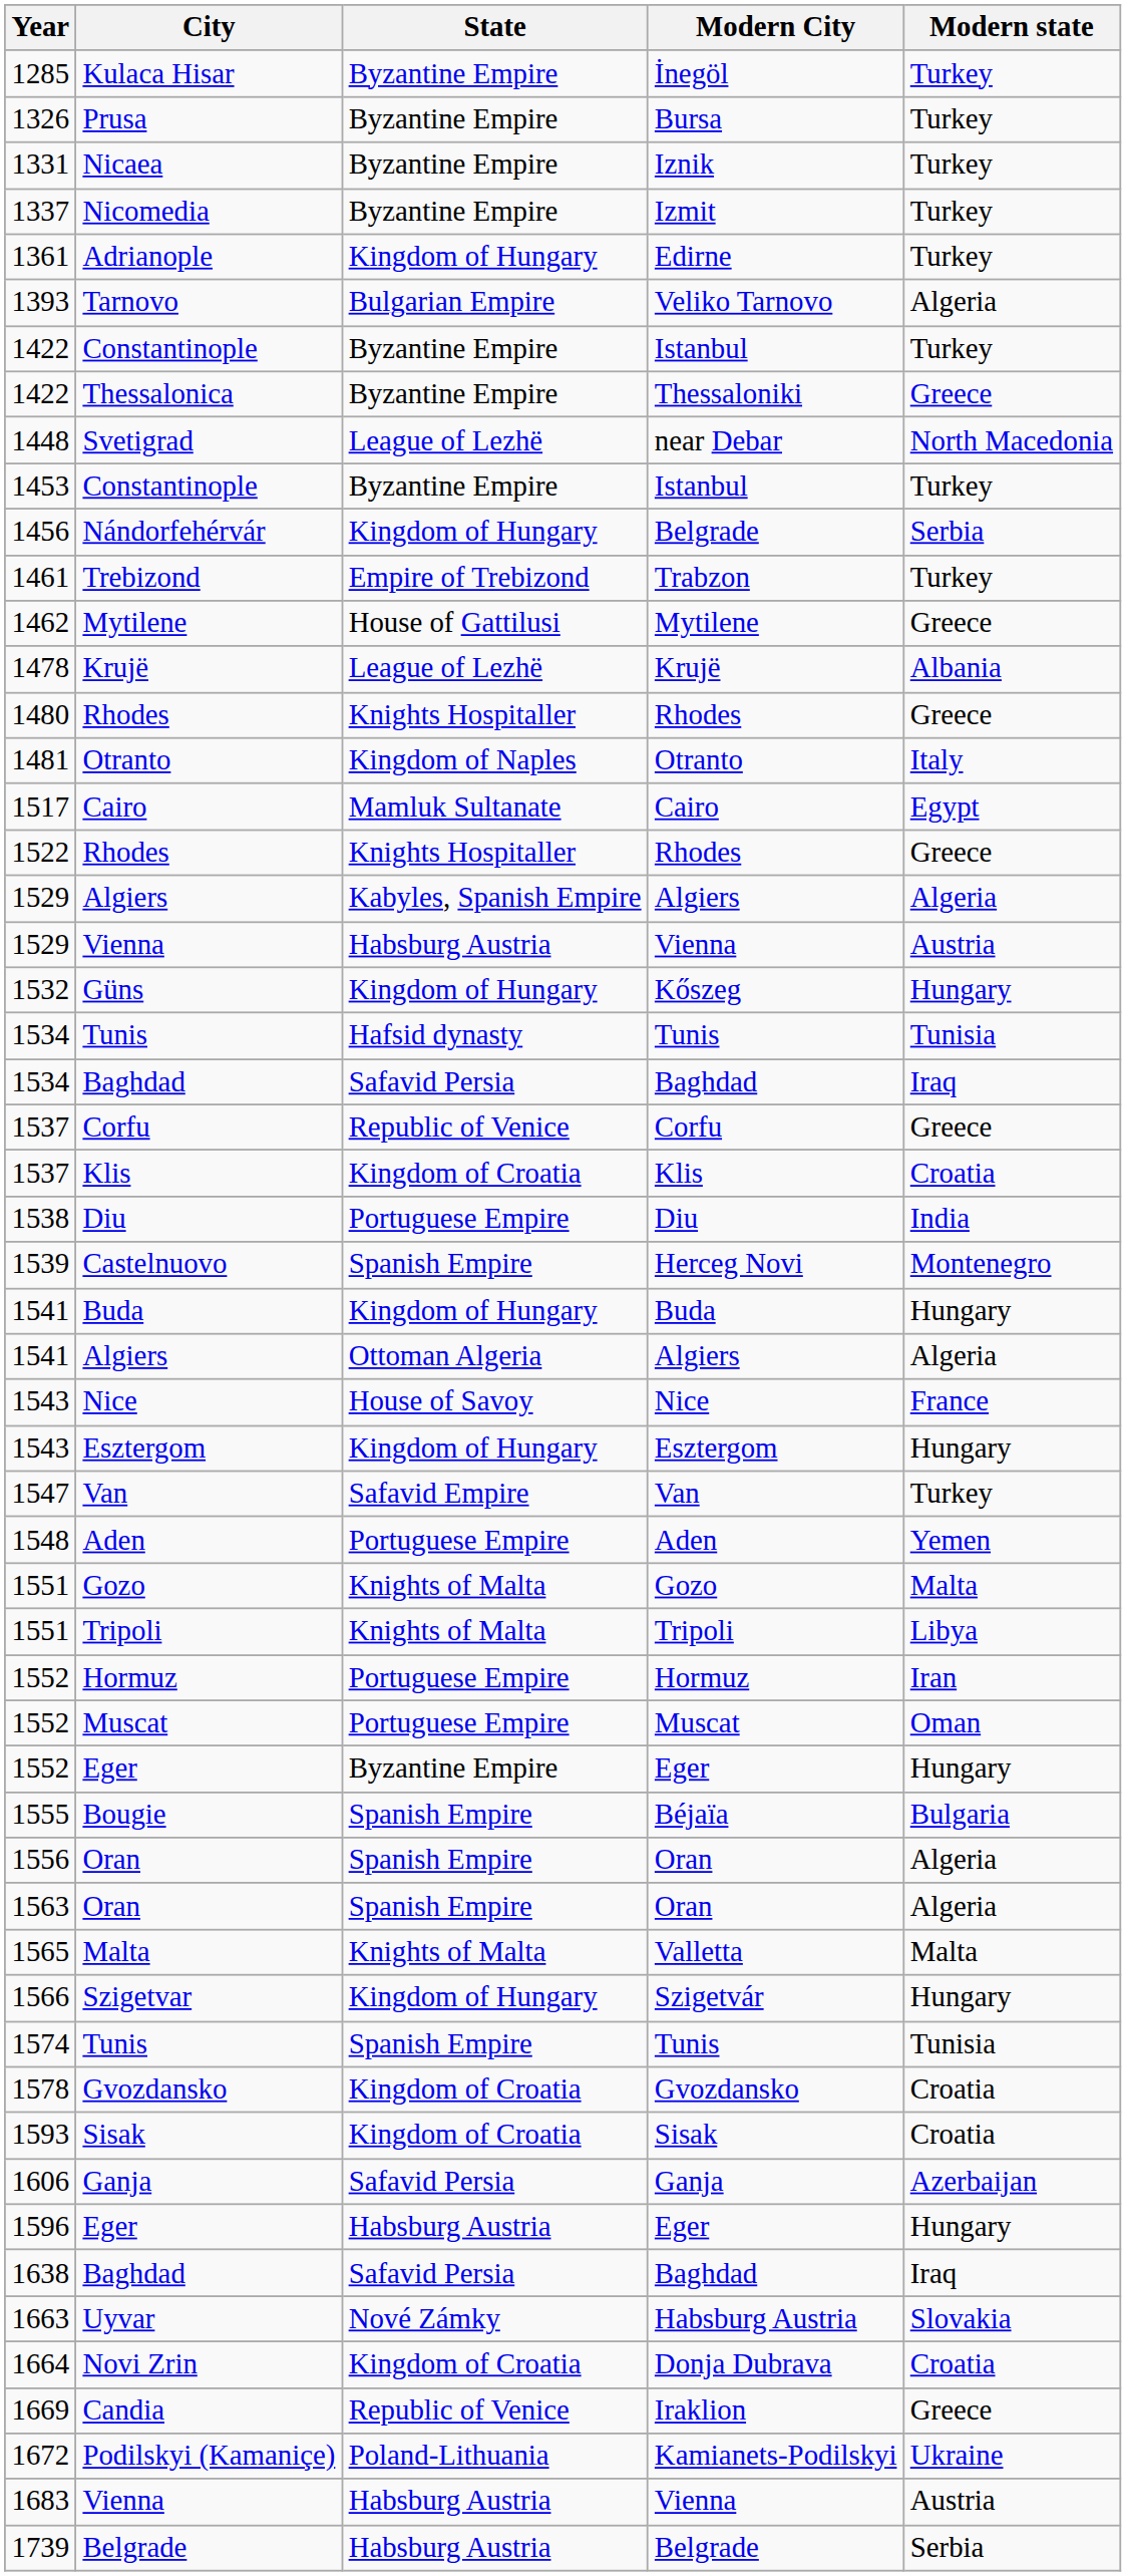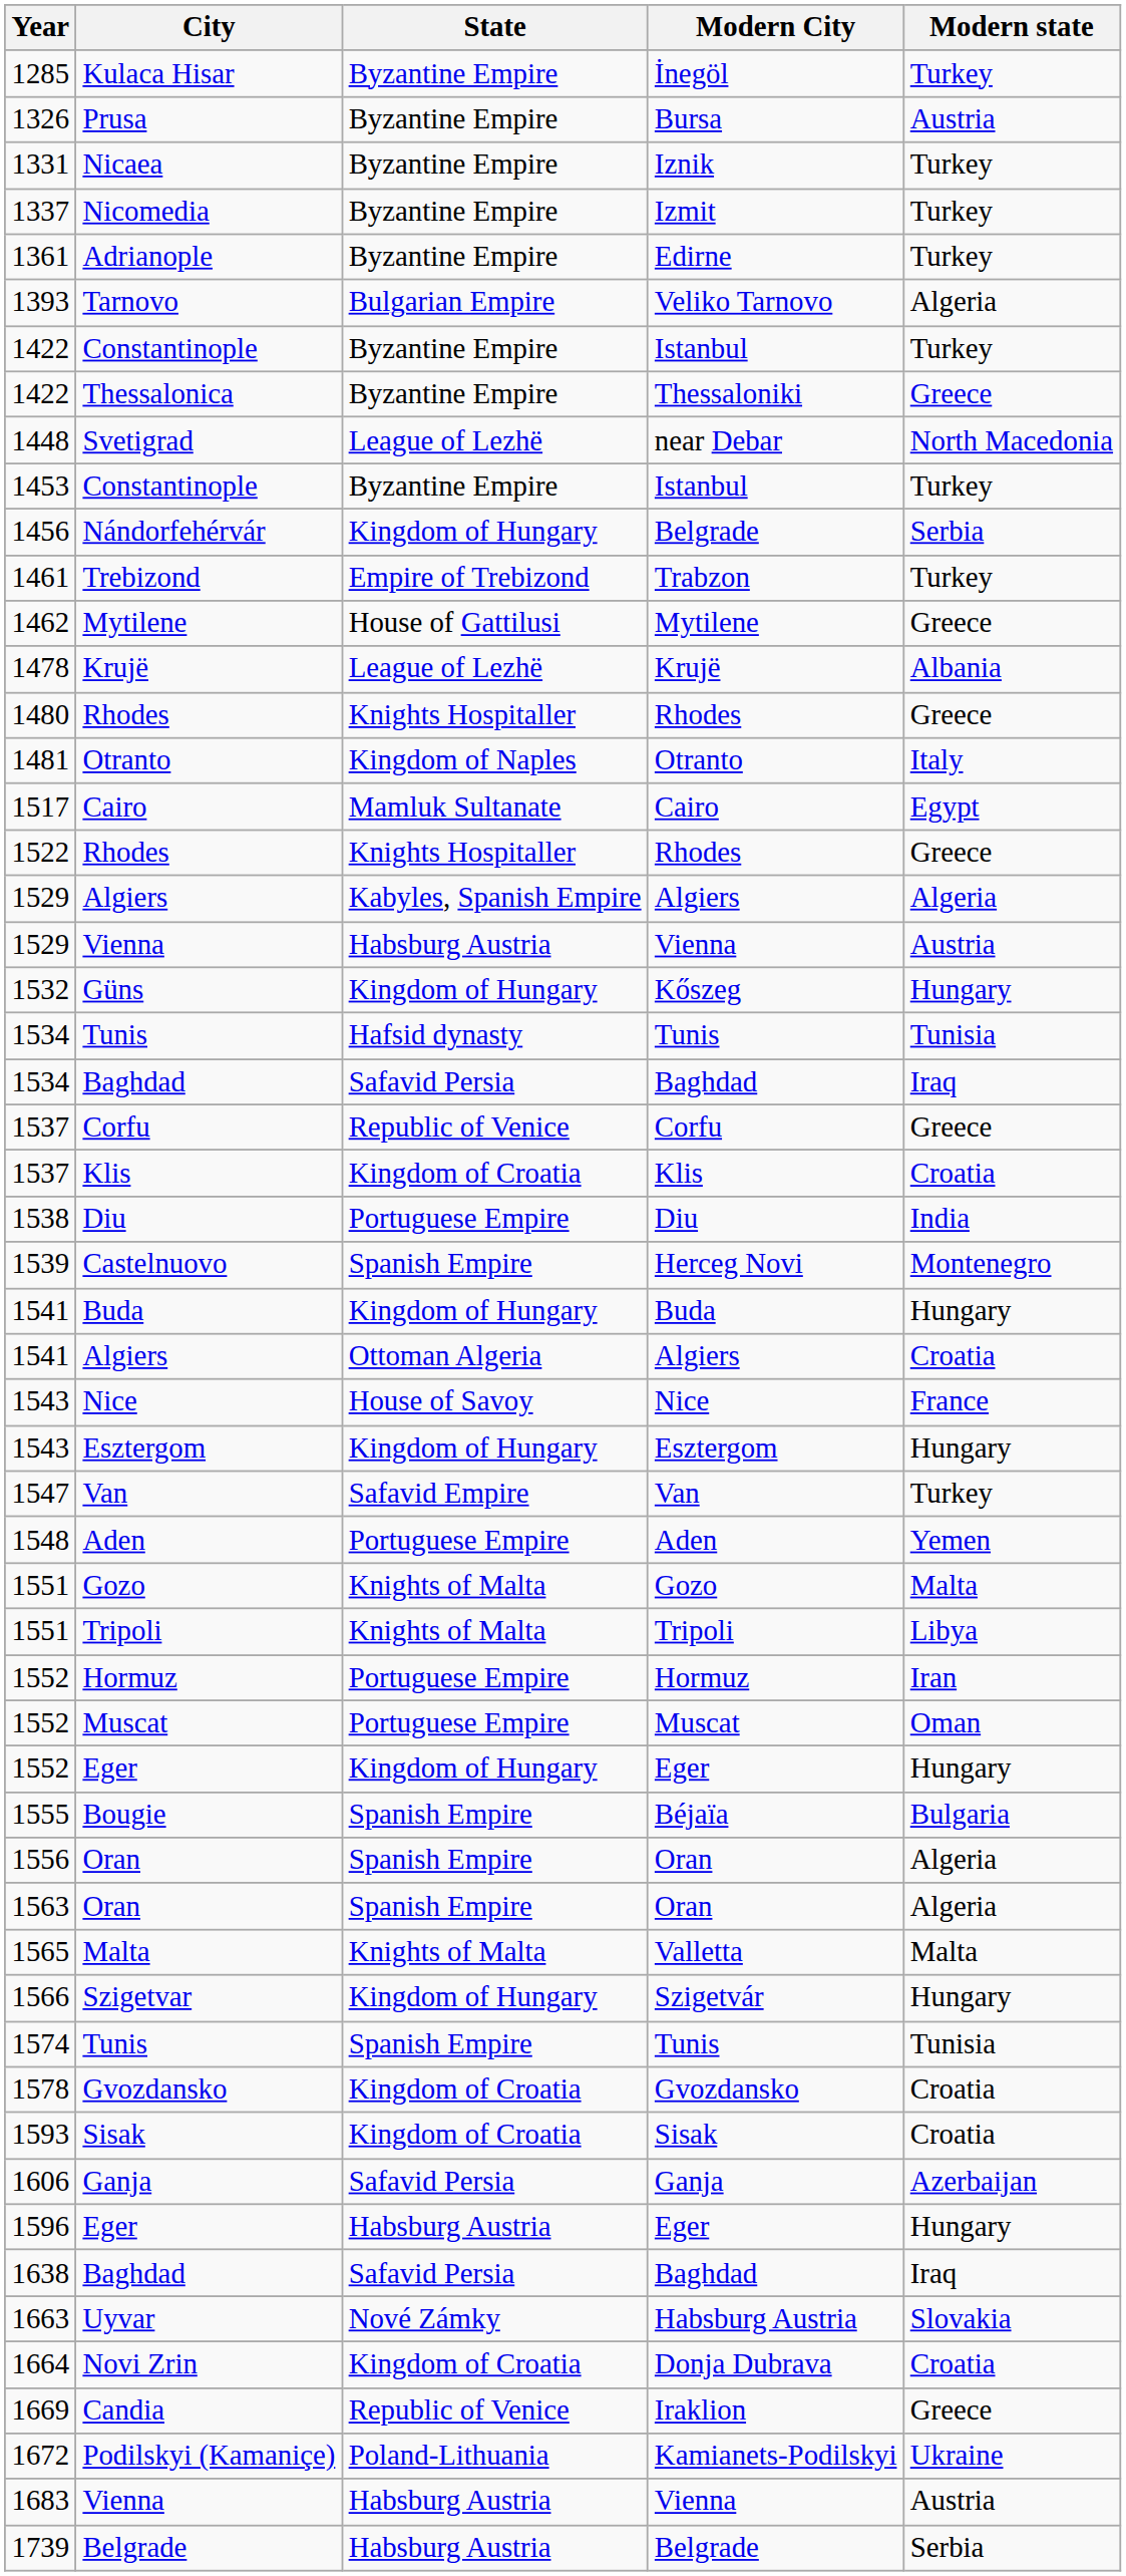Prusa | Modern state: Turkey -> Austria
Adrianople | State: Kingdom of Hungary -> Byzantine Empire
1541 / Algiers | Modern state: Algeria -> Croatia
1552 / Eger | State: Byzantine Empire -> Kingdom of Hungary
